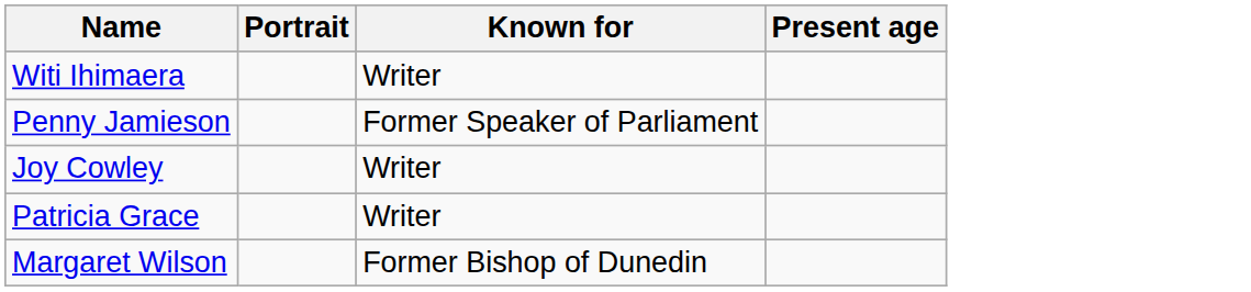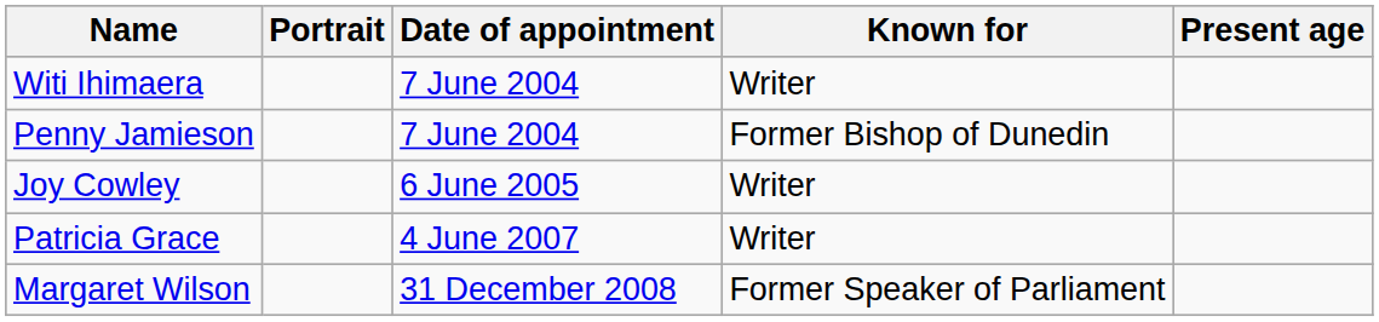+ column: Date of appointment | 7 June 2004 | 7 June 2004 | 6 June 2005 | 4 June 2007 | 31 December 2008
Penny Jamieson | Known for: Former Speaker of Parliament -> Former Bishop of Dunedin
Margaret Wilson | Known for: Former Bishop of Dunedin -> Former Speaker of Parliament
